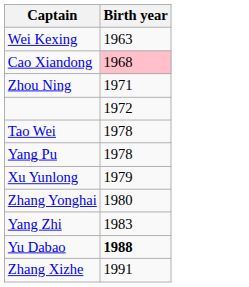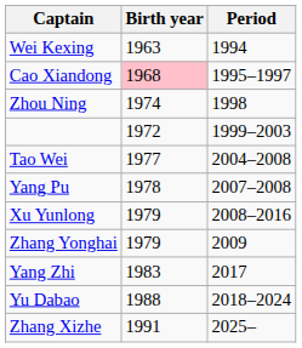+ column: Period | 1994 | 1995–1997 | 1998 | 1999–2003 | 2004–2008 | 2007–2008 | 2008–2016 | 2009 | 2017 | 2018–2024 | 2025–
Zhou Ning | Birth year: 1971 -> 1974
Tao Wei | Birth year: 1978 -> 1977
Zhang Yonghai | Birth year: 1980 -> 1979
Yu Dabao | Birth year: bold -> normal
